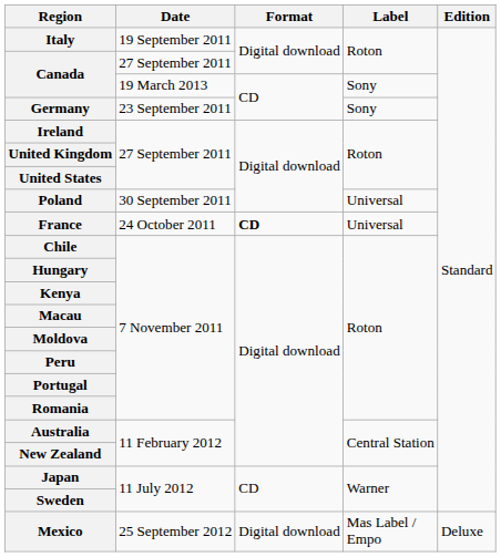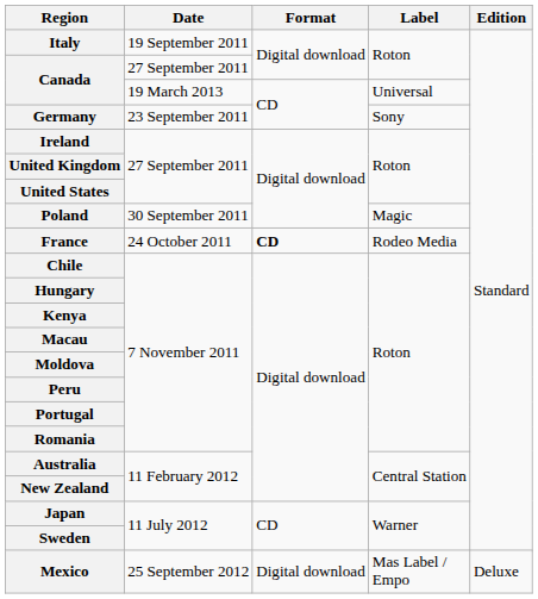Canada / 19 March 2013 | Label: Sony -> Universal
Poland | Label: Universal -> Magic
France | Label: Universal -> Rodeo Media
